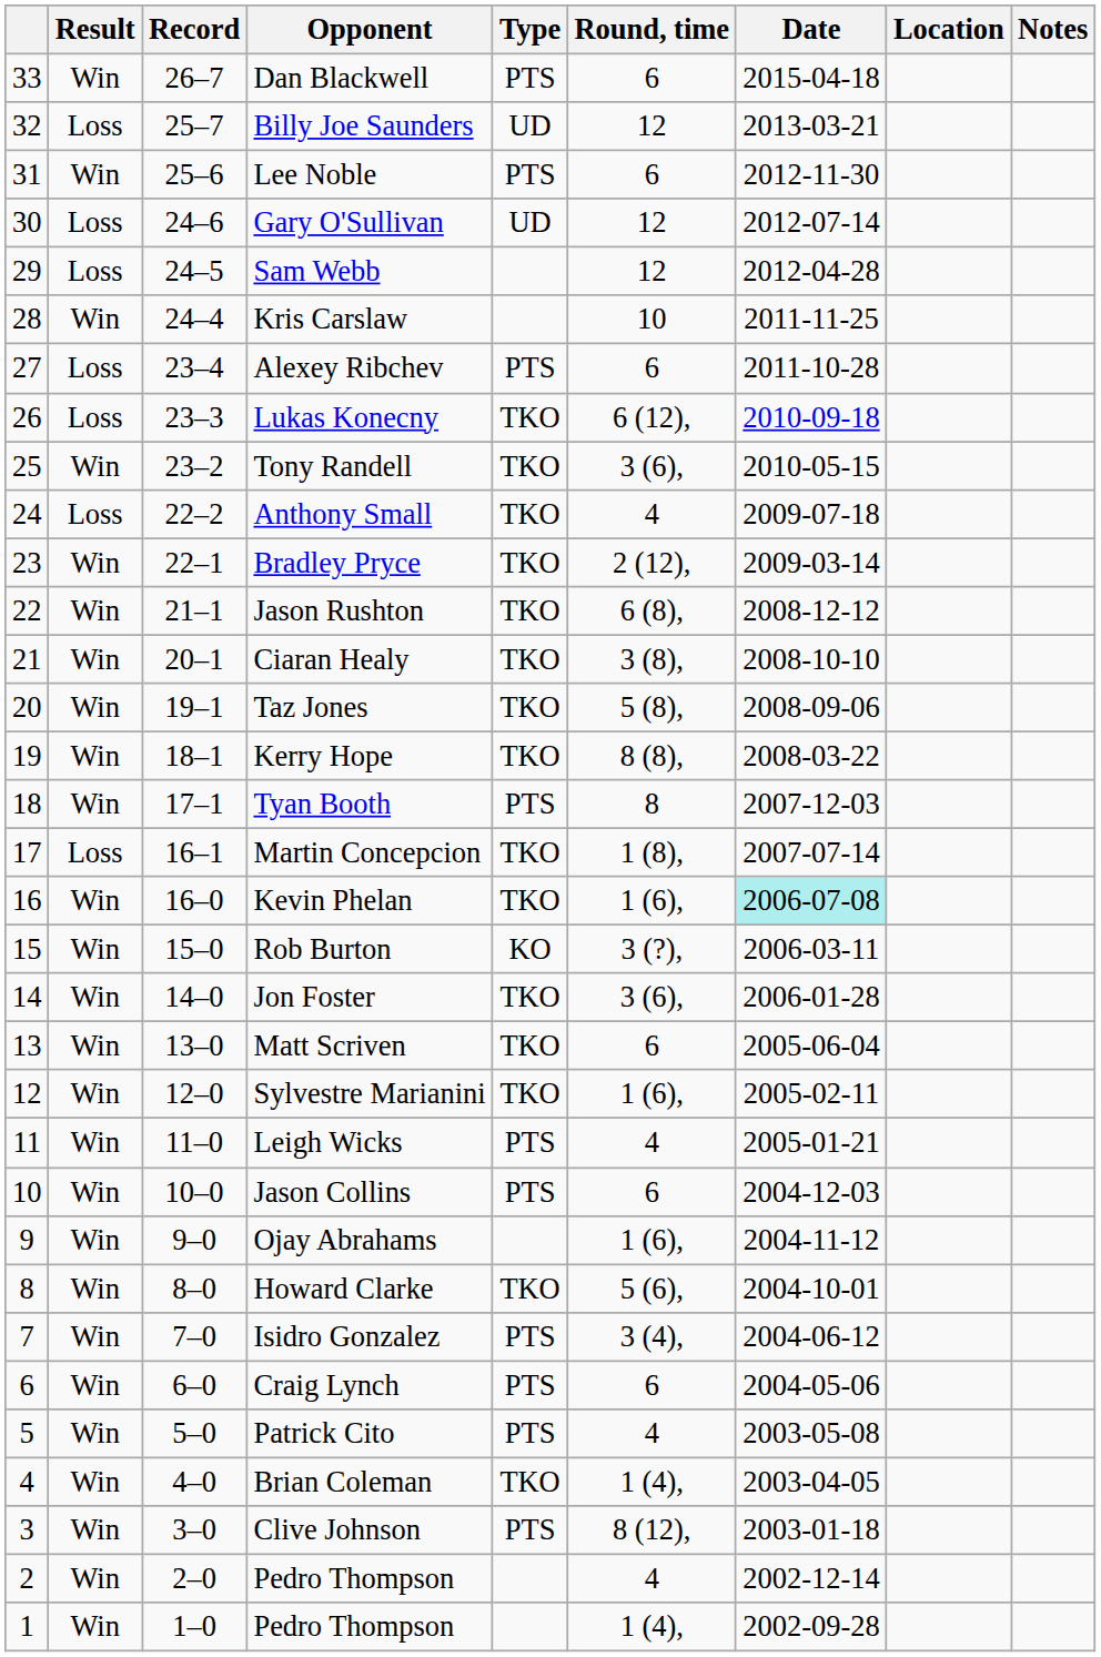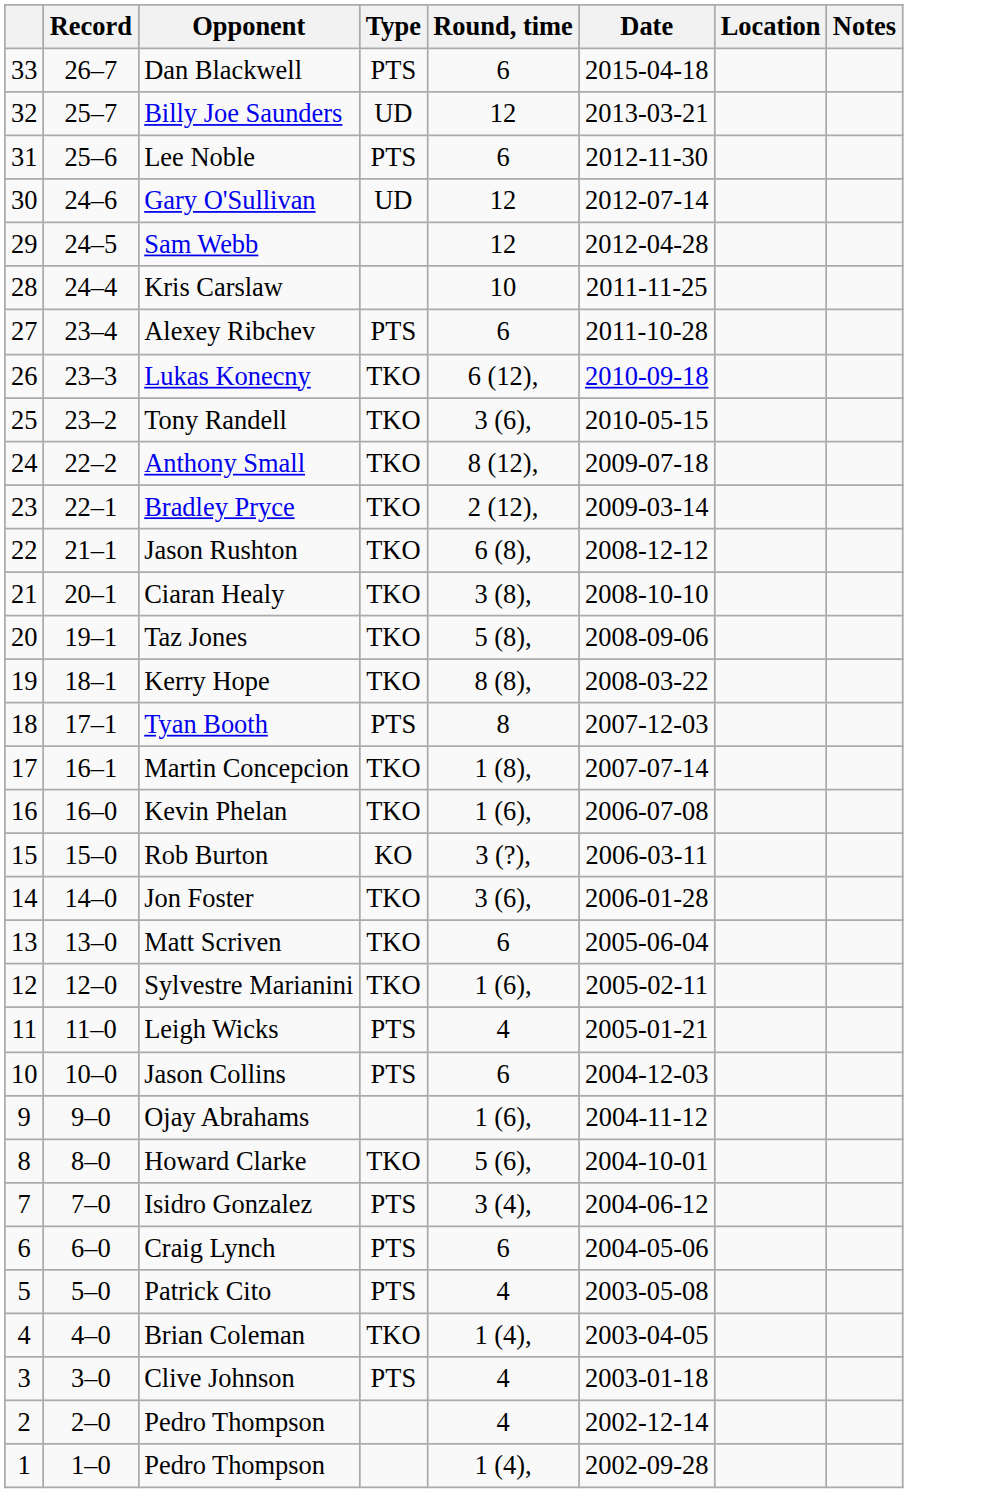- column: Result | Win | Loss | Win | Loss | Loss | Win | Loss | Loss | Win | Loss | Win | Win | Win | Win | Win | Win | Loss | Win | Win | Win | Win | Win | Win | Win | Win | Win | Win | Win | Win | Win | Win | Win | Win
Anthony Small | Round, time: 4 -> 8 (12),
Kevin Phelan | Date: paleturquoise background -> no background
Clive Johnson | Round, time: 8 (12), -> 4
